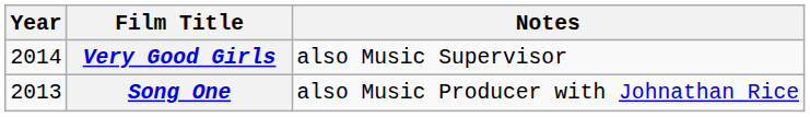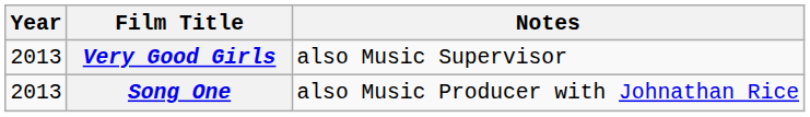Very Good Girls | Year: 2014 -> 2013
